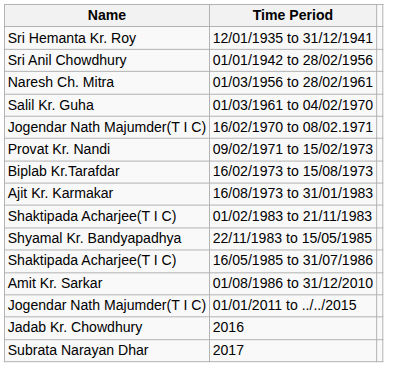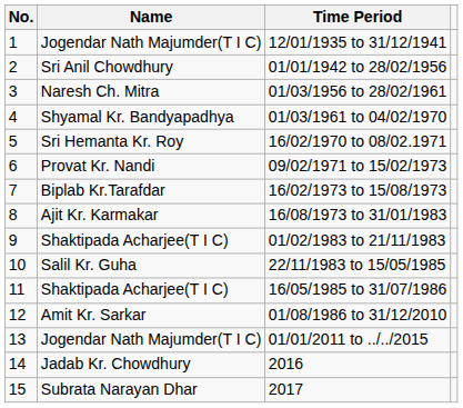+ column: No. | 1 | 2 | 3 | 4 | 5 | 6 | 7 | 8 | 9 | 10 | 11 | 12 | 13 | 14 | 15
12/01/1935 to 31/12/1941 | Name: Sri Hemanta Kr. Roy -> Jogendar Nath Majumder(T I C)
01/03/1961 to 04/02/1970 | Name: Salil Kr. Guha -> Shyamal Kr. Bandyapadhya
16/02/1970 to 08/02.1971 | Name: Jogendar Nath Majumder(T I C) -> Sri Hemanta Kr. Roy
22/11/1983 to 15/05/1985 | Name: Shyamal Kr. Bandyapadhya -> Salil Kr. Guha
